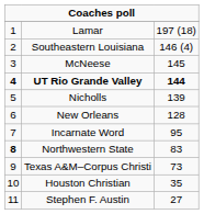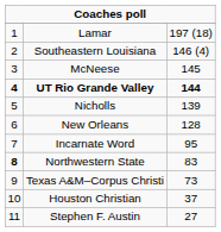Houston Christian | column 3: 35 -> 37
